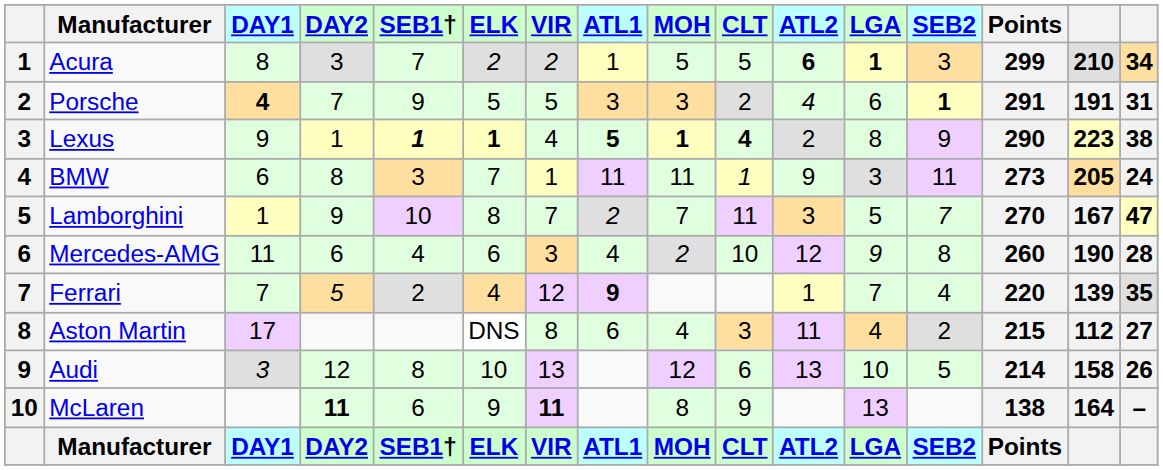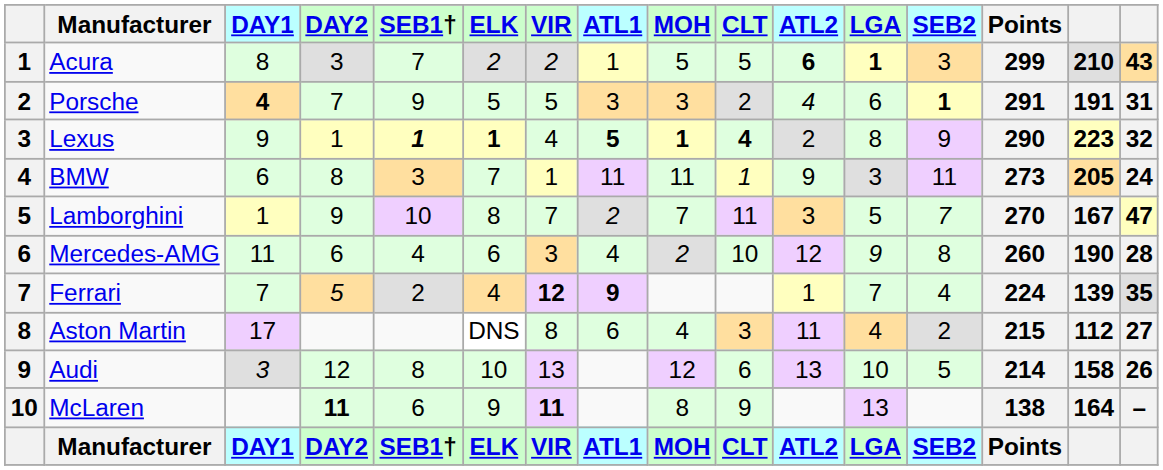Acura | column 16: 34 -> 43
Lexus | column 16: 38 -> 32
Ferrari | VIR: normal -> bold
Ferrari | Points: 220 -> 224
